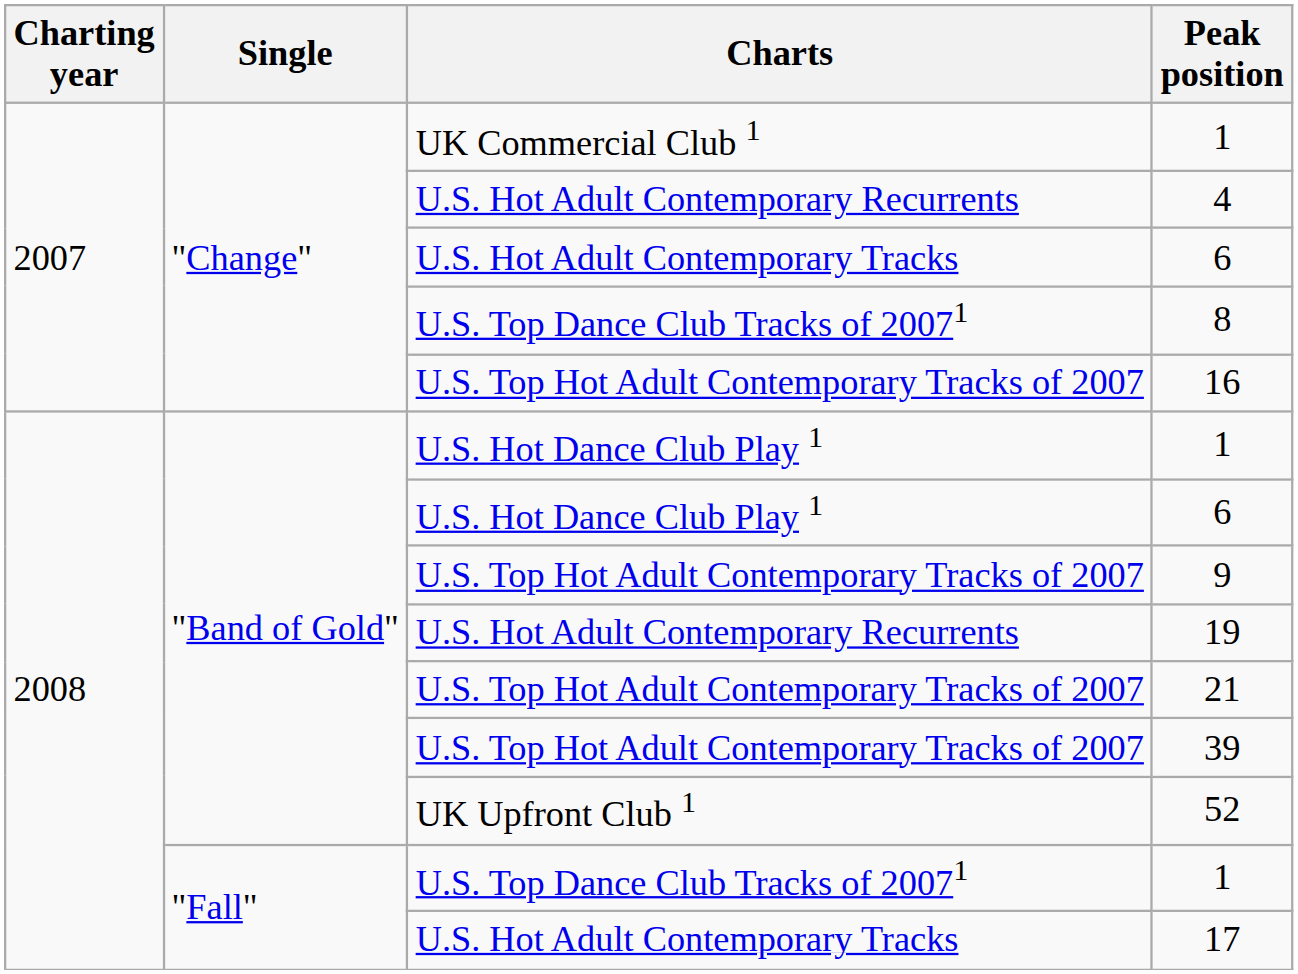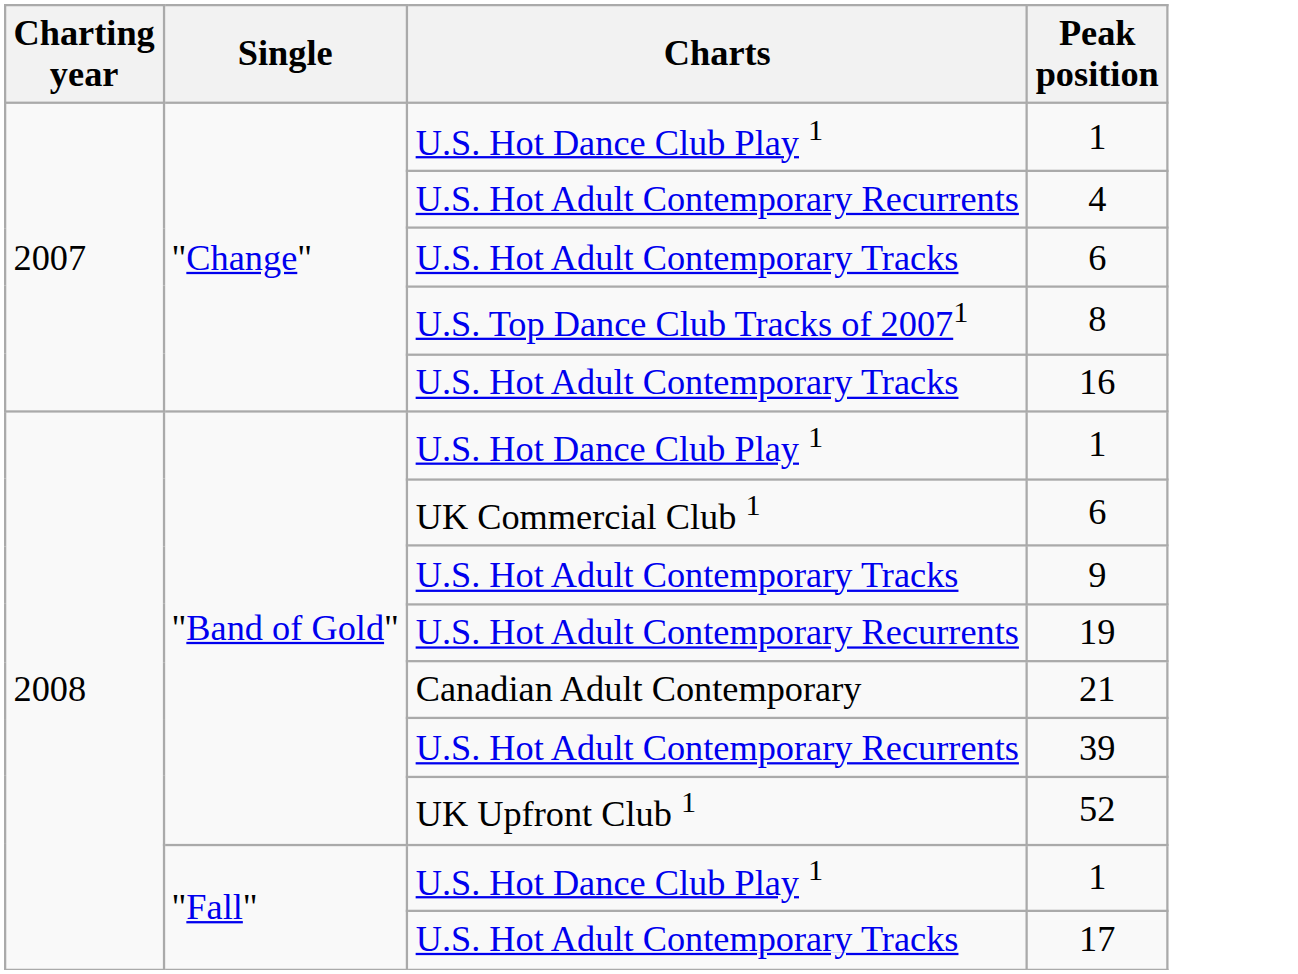"Change" / 1 | Charts: UK Commercial Club 1 -> U.S. Hot Dance Club Play 1
16 | Charts: U.S. Top Hot Adult Contemporary Tracks of 2007 -> U.S. Hot Adult Contemporary Tracks
"Band of Gold" / 6 | Charts: U.S. Hot Dance Club Play 1 -> UK Commercial Club 1
9 | Charts: U.S. Top Hot Adult Contemporary Tracks of 2007 -> U.S. Hot Adult Contemporary Tracks
21 | Charts: U.S. Top Hot Adult Contemporary Tracks of 2007 -> Canadian Adult Contemporary
39 | Charts: U.S. Top Hot Adult Contemporary Tracks of 2007 -> U.S. Hot Adult Contemporary Recurrents
"Fall" / 1 | Charts: U.S. Top Dance Club Tracks of 20071 -> U.S. Hot Dance Club Play 1
